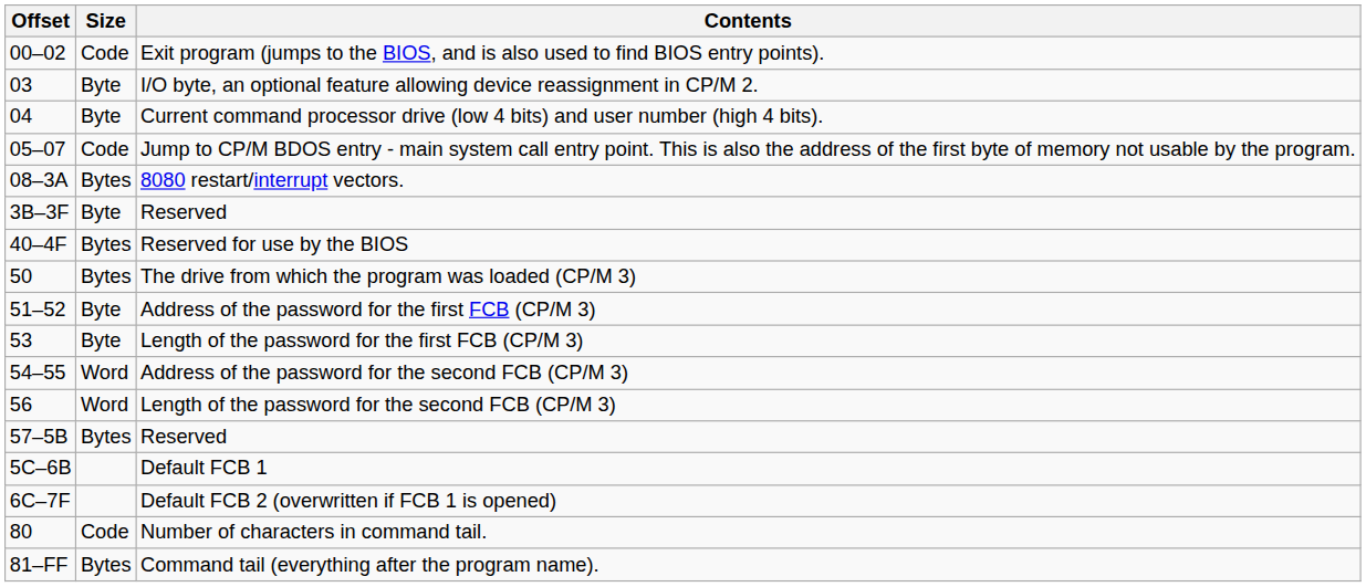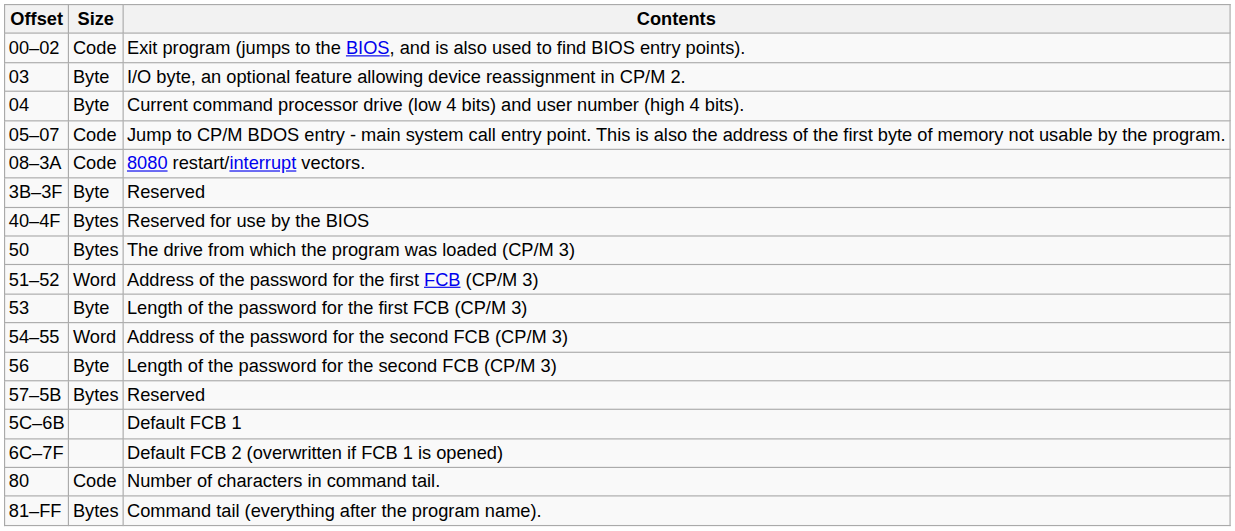8080 restart/interrupt vectors. | Size: Bytes -> Code
Address of the password for the first FCB (CP/M 3) | Size: Byte -> Word
Length of the password for the second FCB (CP/M 3) | Size: Word -> Byte
